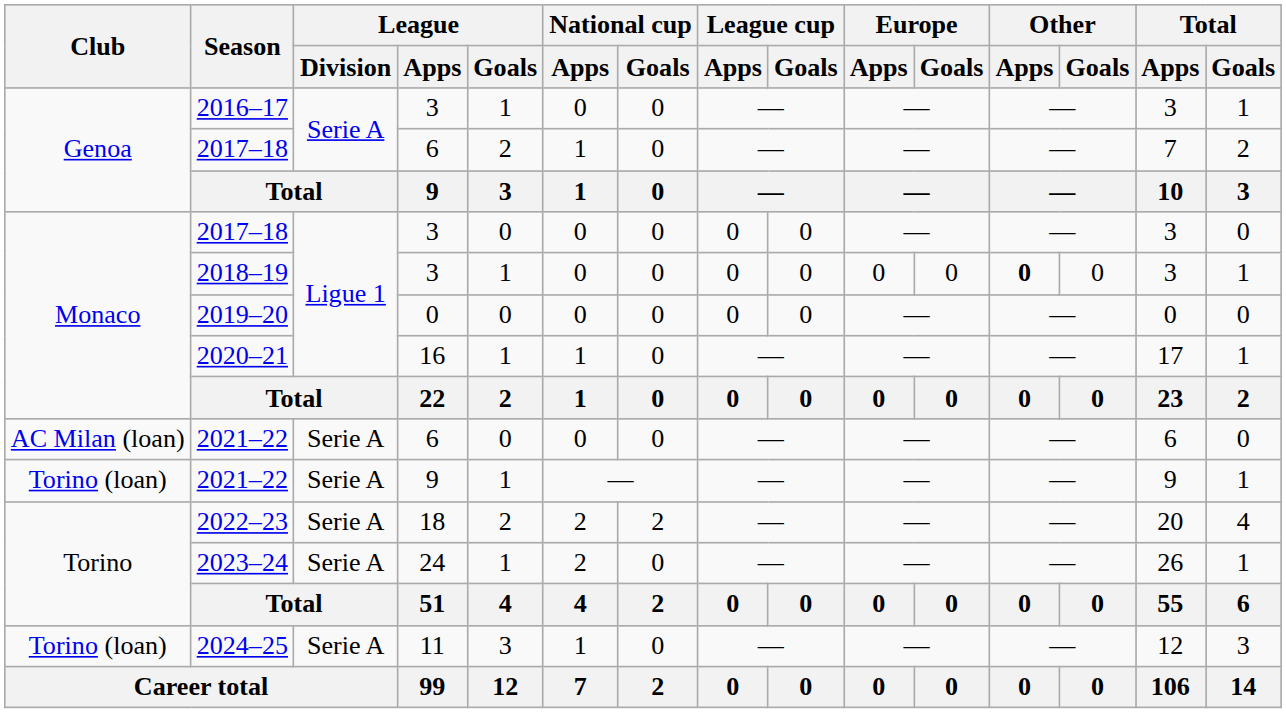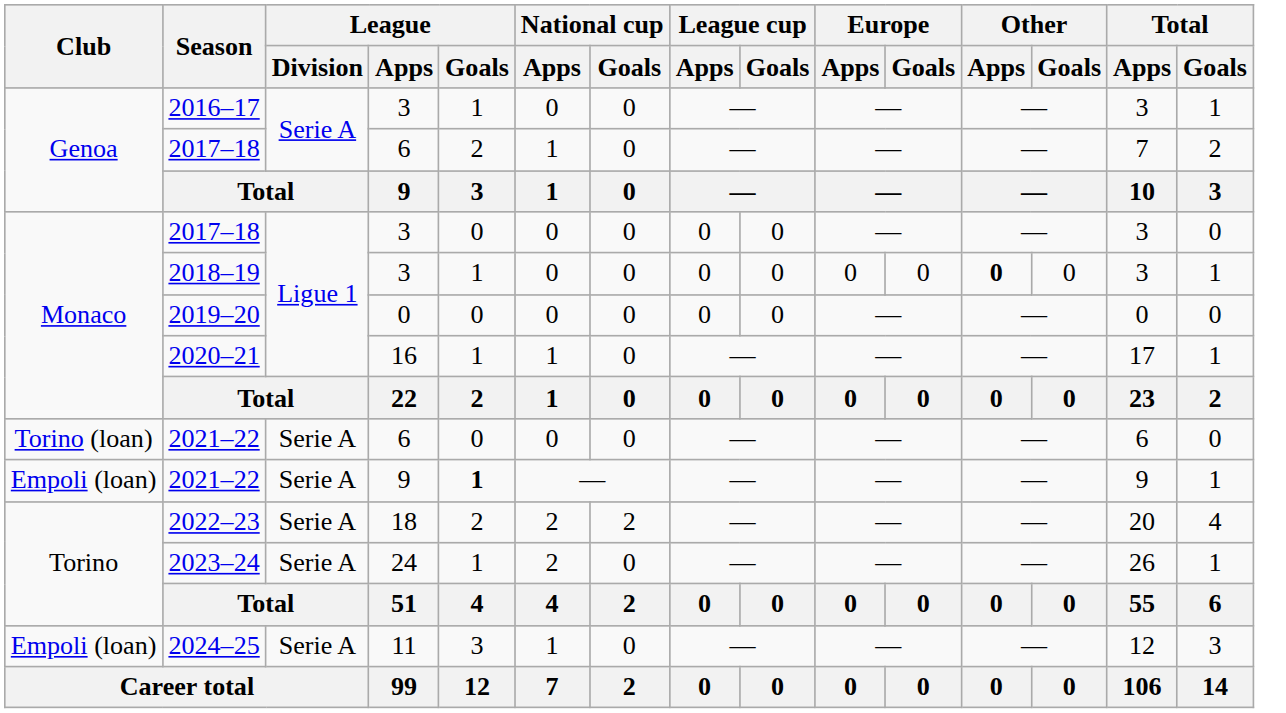2021–22 / 6 | Club: AC Milan (loan) -> Torino (loan)
2021–22 / 9 | Club: Torino (loan) -> Empoli (loan)
2021–22 / 9 | League / Goals: normal -> bold
2024–25 | Club: Torino (loan) -> Empoli (loan)
